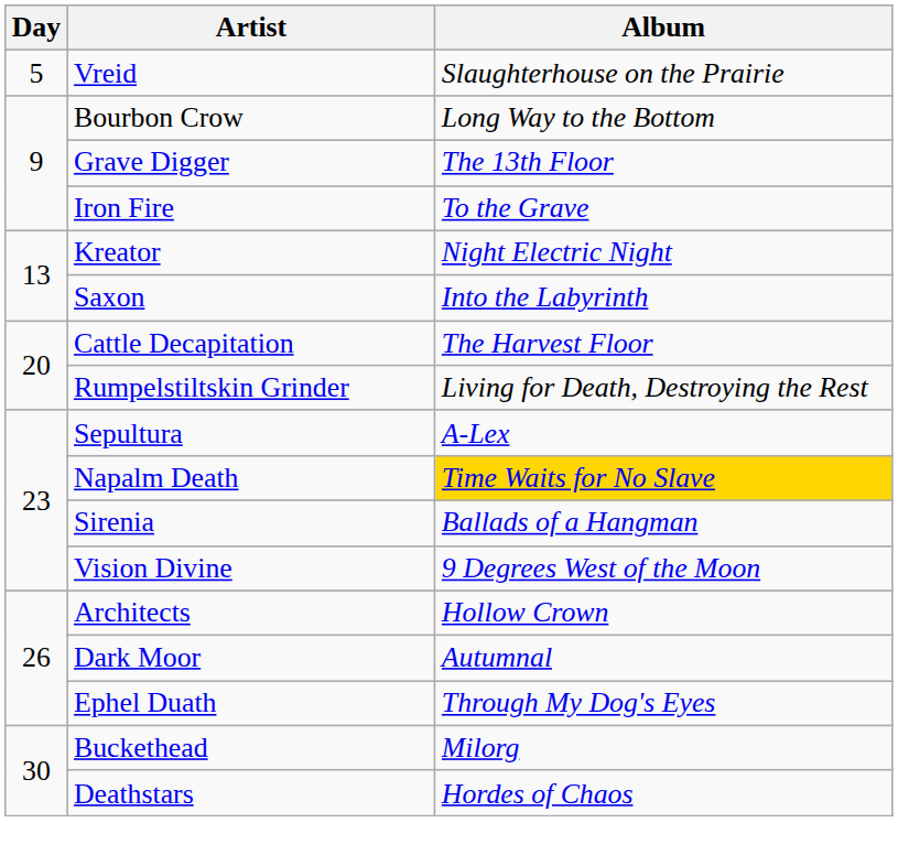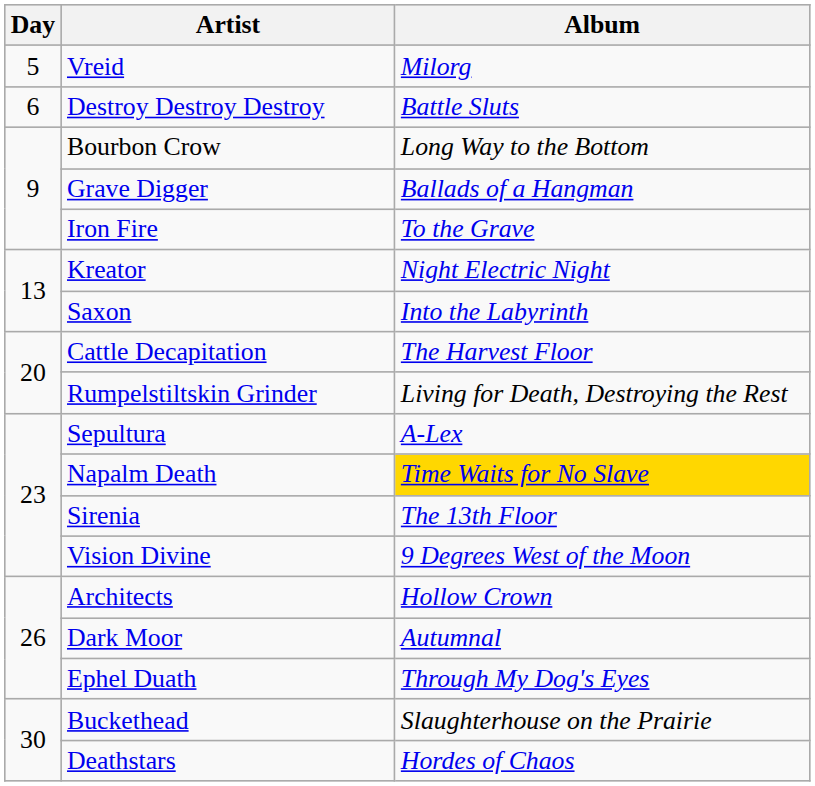Vreid | Album: Slaughterhouse on the Prairie -> Milorg
+ row: 6 | Destroy Destroy Destroy | Battle Sluts
Grave Digger | Album: The 13th Floor -> Ballads of a Hangman
Sirenia | Album: Ballads of a Hangman -> The 13th Floor
Buckethead | Album: Milorg -> Slaughterhouse on the Prairie
